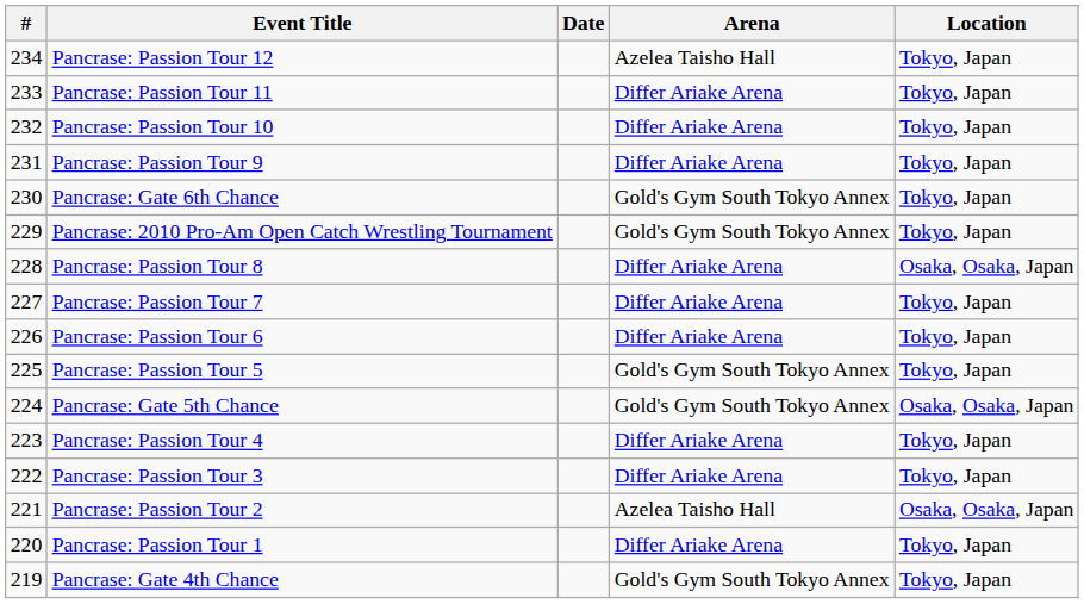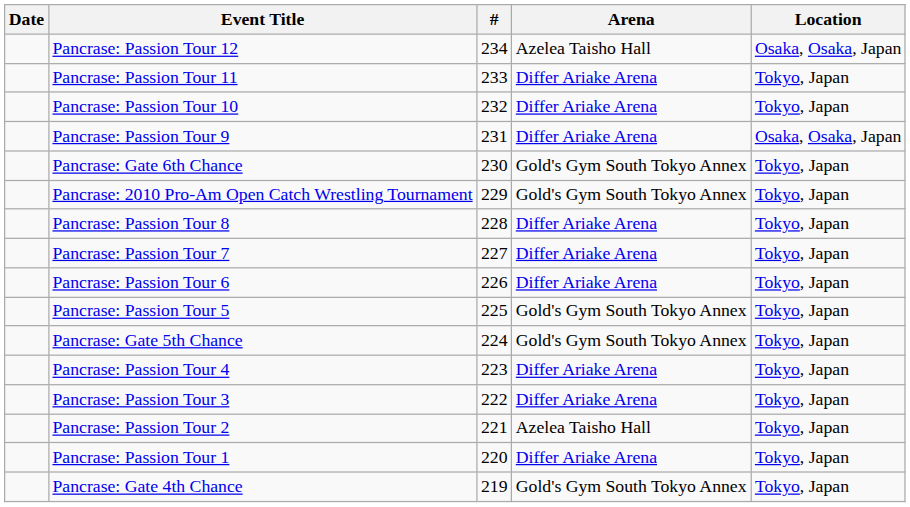columns swapped: # <-> Date
Pancrase: Passion Tour 12 | Location: Tokyo, Japan -> Osaka, Osaka, Japan
Pancrase: Passion Tour 9 | Location: Tokyo, Japan -> Osaka, Osaka, Japan
Pancrase: Passion Tour 8 | Location: Osaka, Osaka, Japan -> Tokyo, Japan
Pancrase: Gate 5th Chance | Location: Osaka, Osaka, Japan -> Tokyo, Japan
Pancrase: Passion Tour 2 | Location: Osaka, Osaka, Japan -> Tokyo, Japan
